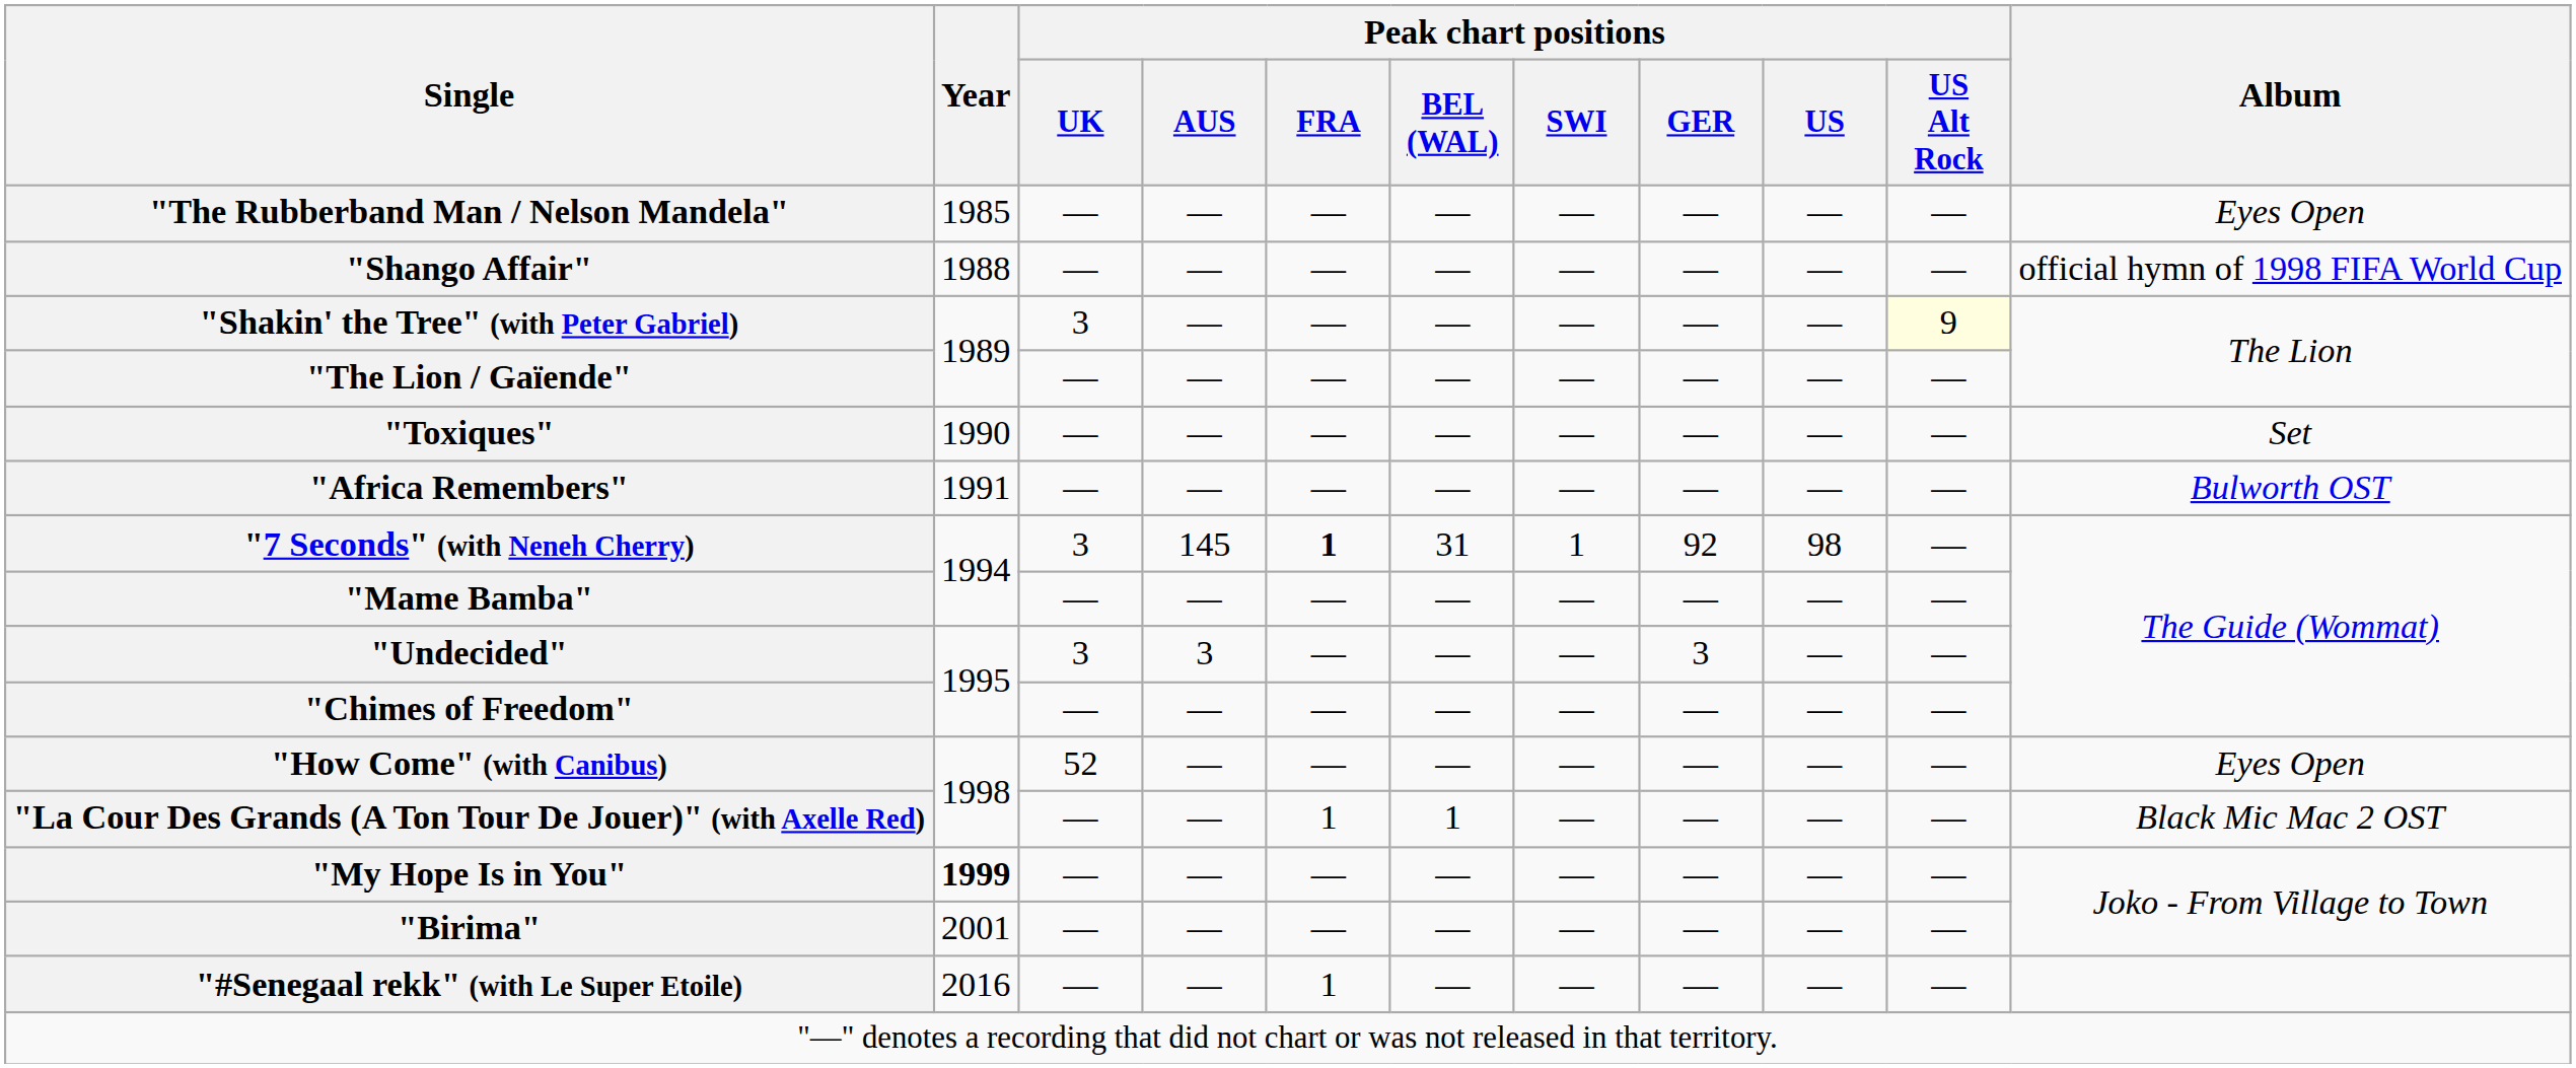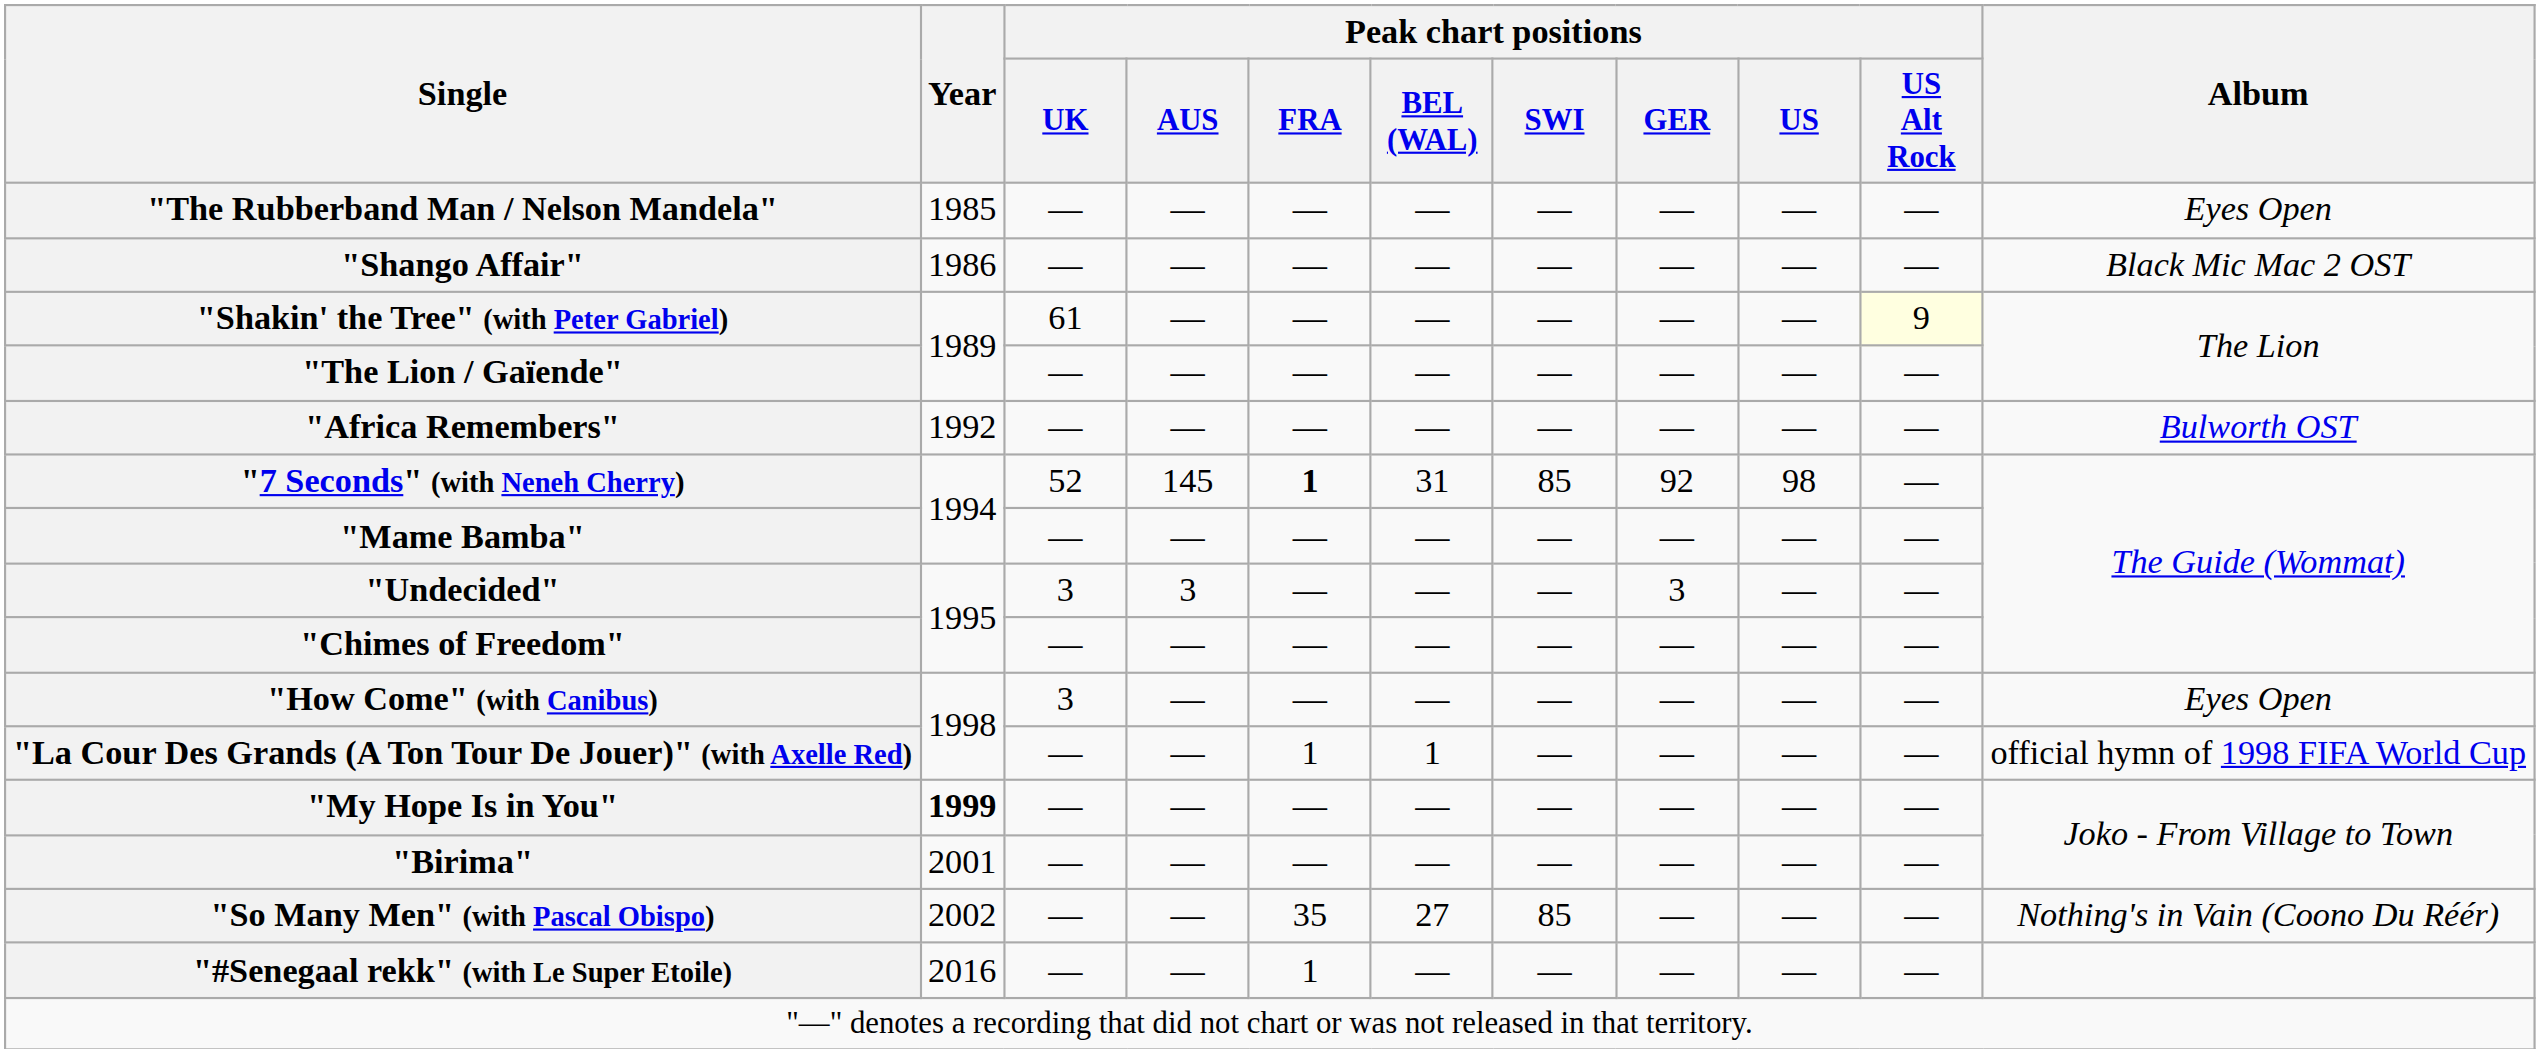"Shango Affair" | Year: 1988 -> 1986
"Shango Affair" | Album: official hymn of 1998 FIFA World Cup -> Black Mic Mac 2 OST
"Shakin' the Tree" (with Peter Gabriel) | Peak chart positions / UK: 3 -> 61
- row: "Toxiques" | 1990 | — | — | — | — | — | — | — | — | Set
"Africa Remembers" | Year: 1991 -> 1992
"7 Seconds" (with Neneh Cherry) | Peak chart positions / UK: 3 -> 52
"7 Seconds" (with Neneh Cherry) | Peak chart positions / SWI: 1 -> 85
"How Come" (with Canibus) | Peak chart positions / UK: 52 -> 3
"La Cour Des Grands (A Ton Tour De Jouer)" (with Axelle Red) | Album: Black Mic Mac 2 OST -> official hymn of 1998 FIFA World Cup
+ row: "So Many Men" (with Pascal Obispo) | 2002 | — | — | 35 | 27 | 85 | — | — | — | Nothing's in Vain (Coono Du Réér)
